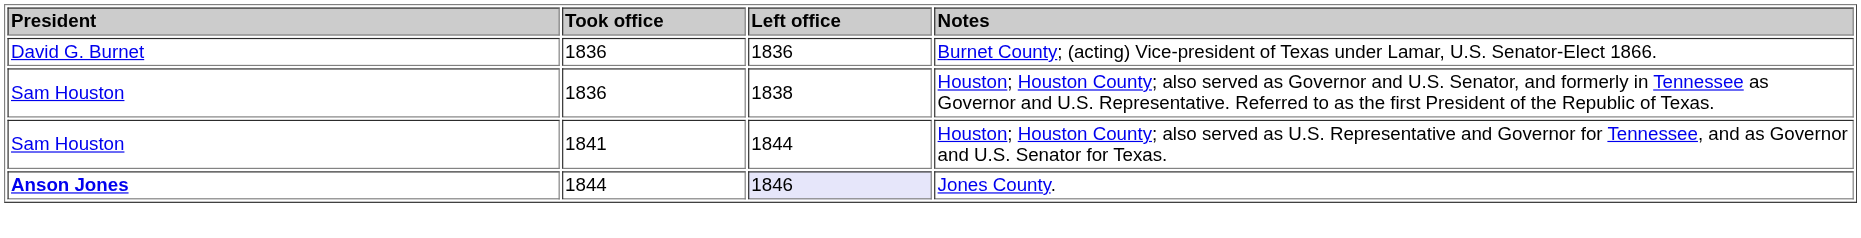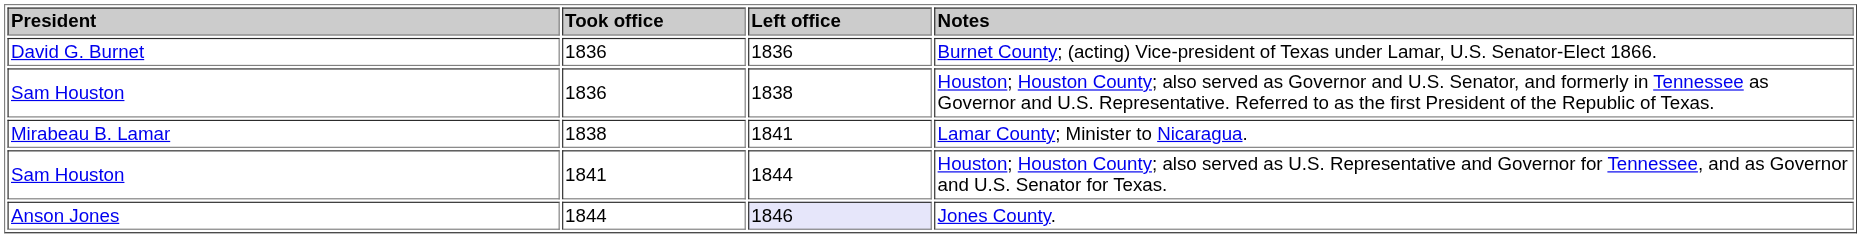+ row: Mirabeau B. Lamar | 1838 | 1841 | Lamar County; Minister to Nicaragua.
Jones County. | President: bold -> normal
